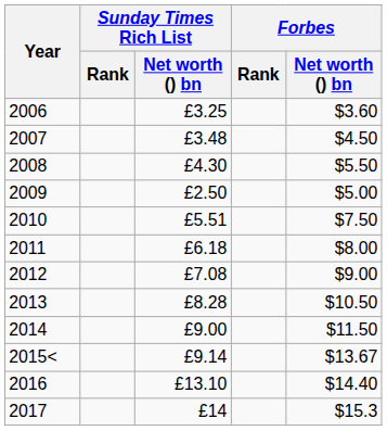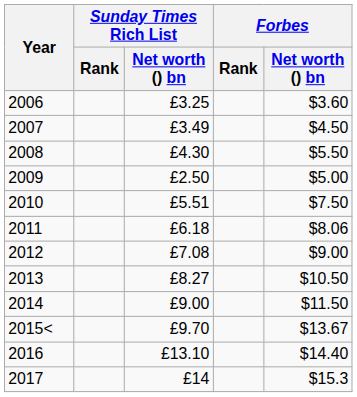2007 | Sunday Times Rich List / Net worth () bn: £3.48 -> £3.49
2011 | Forbes / Net worth () bn: $8.00 -> $8.06
2013 | Sunday Times Rich List / Net worth () bn: £8.28 -> £8.27
2015< | Sunday Times Rich List / Net worth () bn: £9.14 -> £9.70
